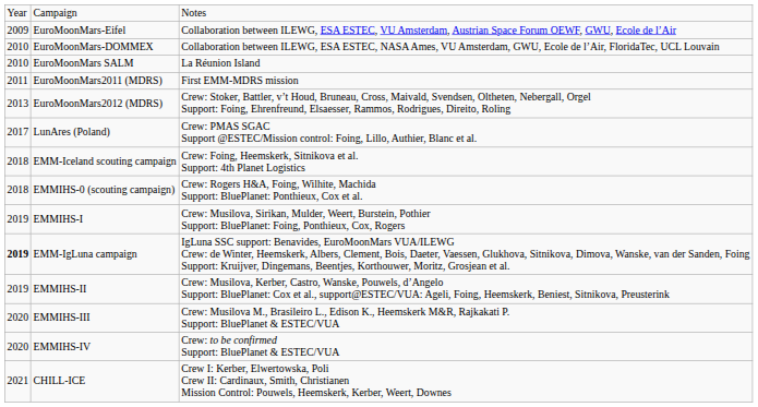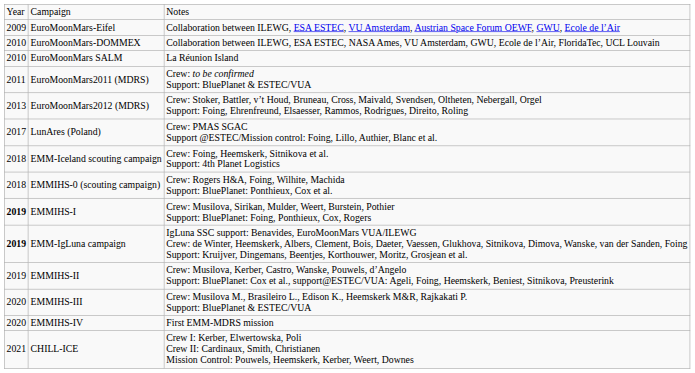EuroMoonMars2011 (MDRS) | column 3: First EMM-MDRS mission -> Crew: to be confirmed Support: BluePlanet & ESTEC/VUA
EMMIHS-I | column 1: normal -> bold
EMMIHS-IV | column 3: Crew: to be confirmed Support: BluePlanet & ESTEC/VUA -> First EMM-MDRS mission
